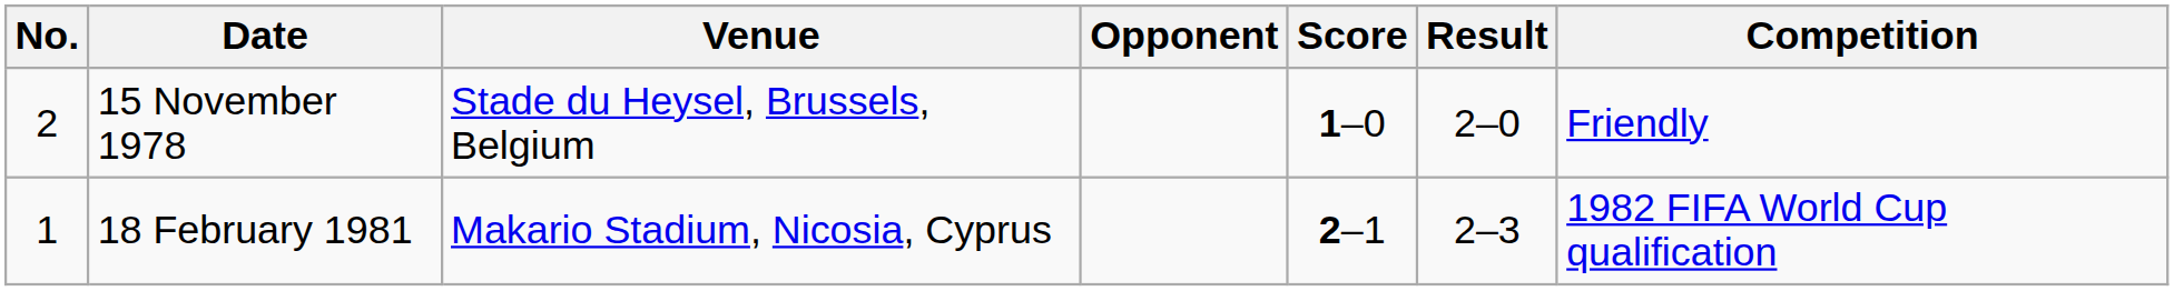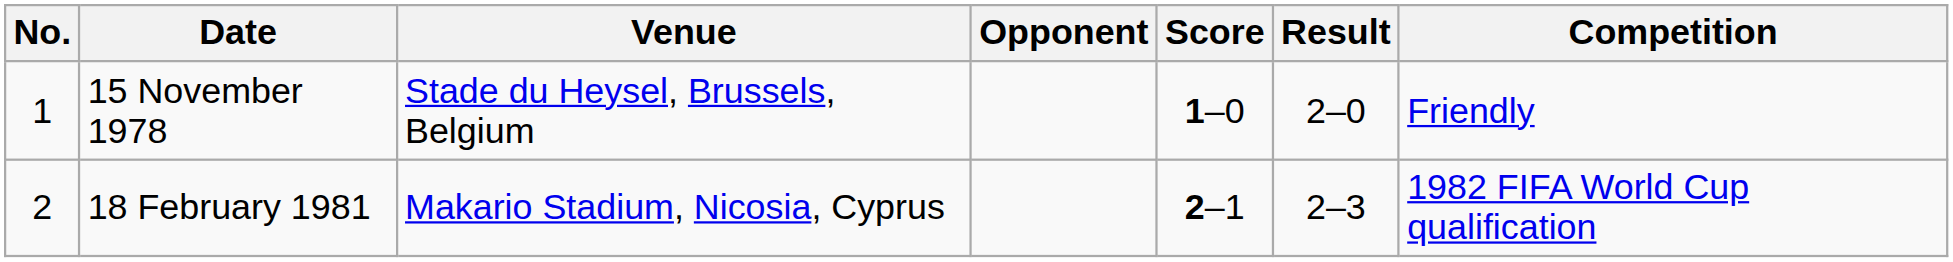15 November 1978 | No.: 2 -> 1
18 February 1981 | No.: 1 -> 2
